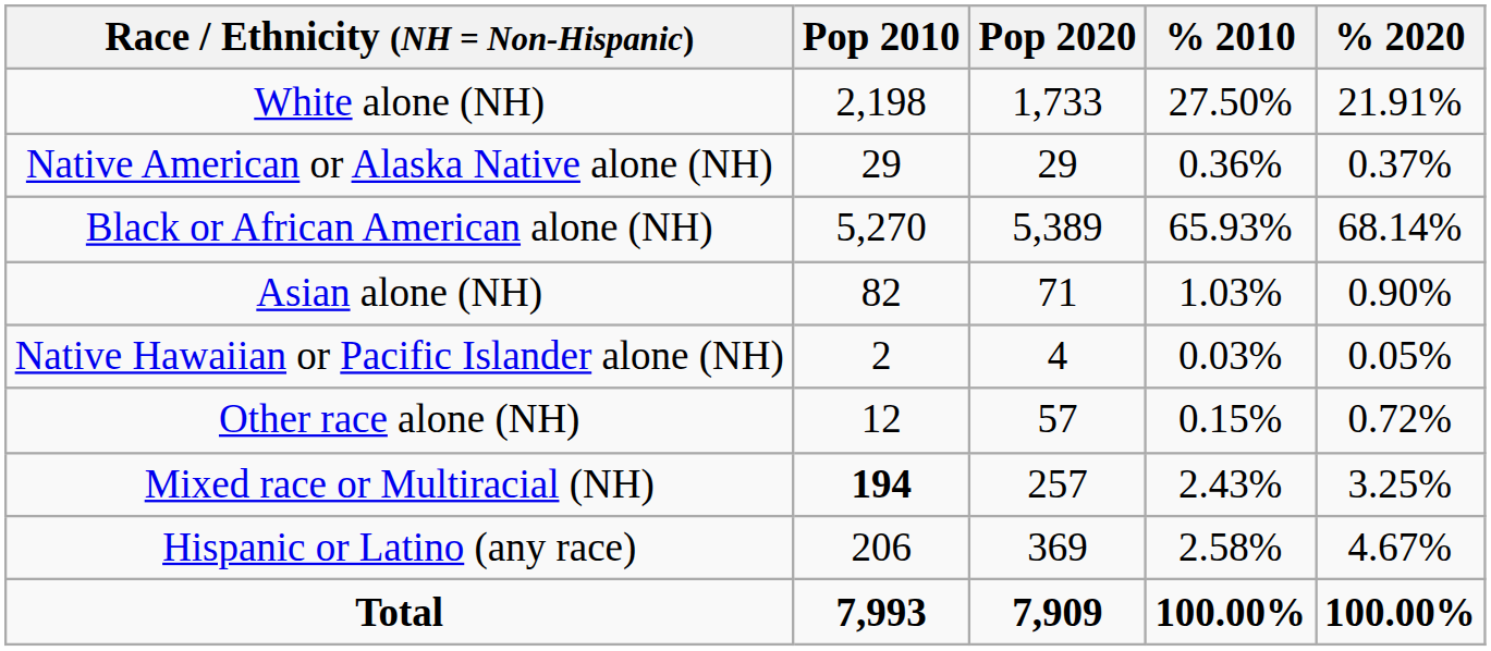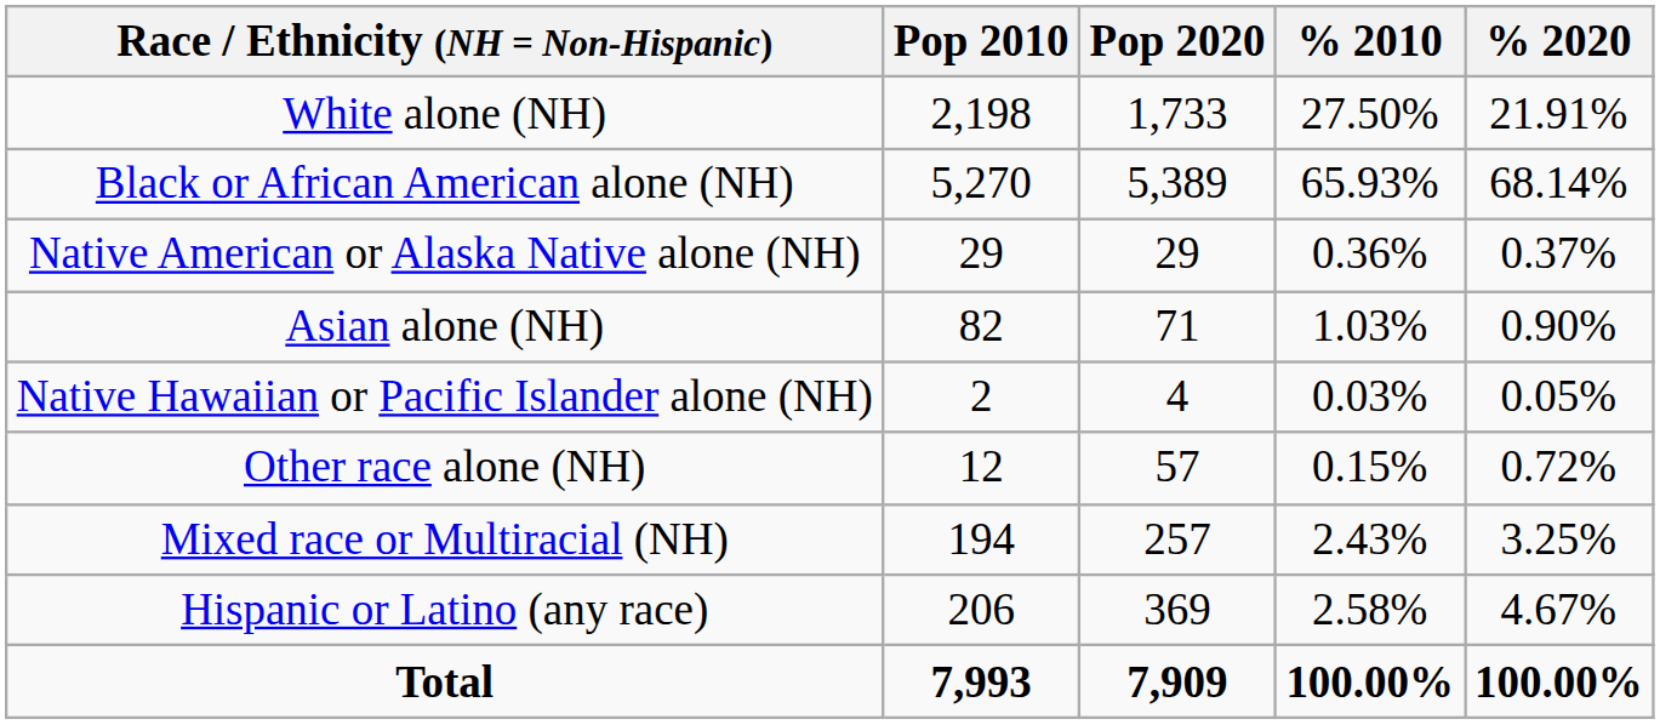rows swapped: Black or African American alone (NH) <-> Native American or Alaska Native alone (NH)
Mixed race or Multiracial (NH) | Pop 2010: bold -> normal
